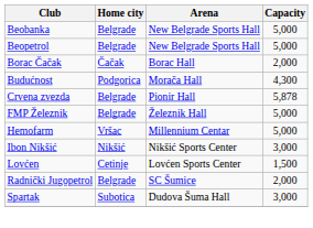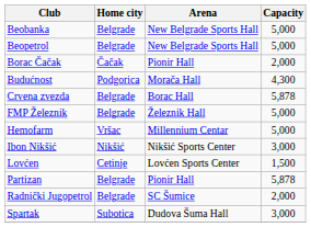Borac Čačak | Arena: Borac Hall -> Pionir Hall
Crvena zvezda | Arena: Pionir Hall -> Borac Hall
+ row: Partizan | Belgrade | Pionir Hall | 5,878
